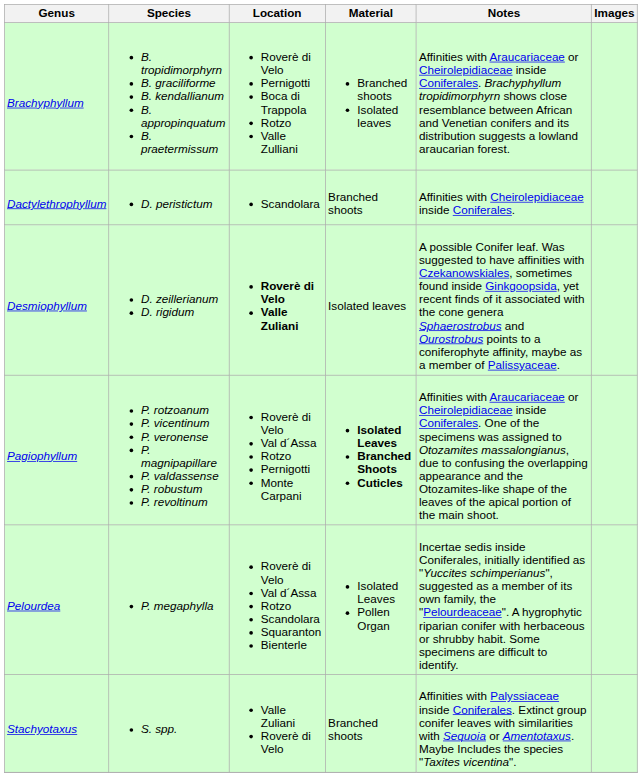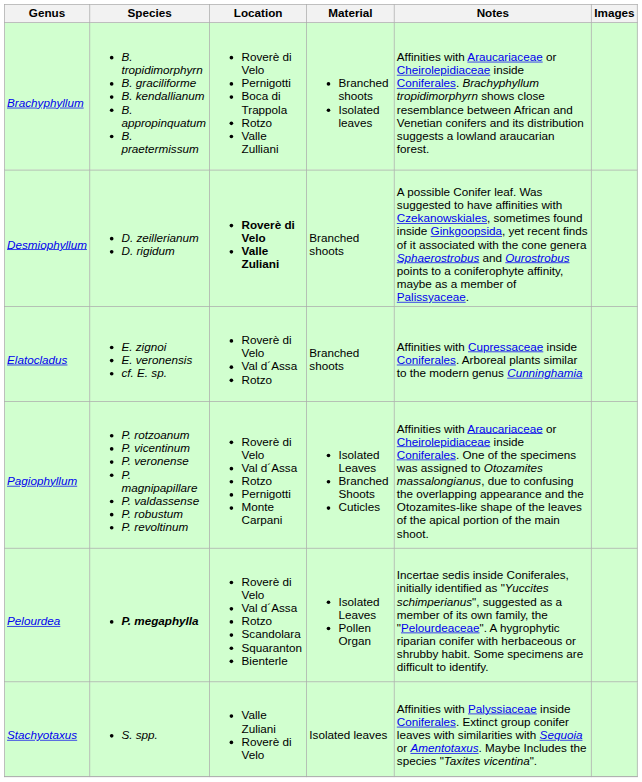- row: Dactylethrophyllum | D. peristictum | Scandolara | Branched shoots | Affinities with Cheirolepidiaceae inside Coniferales.
Desmiophyllum | Material: Isolated leaves -> Branched shoots
+ row: Elatocladus | E. zignoi E. veronensis cf. E. sp. | Roverè di Velo Val d´Assa Rotzo | Branched shoots | Affinities with Cupressaceae inside Coniferales. Arboreal plants similar to the modern genus Cunninghamia
Pagiophyllum | Material: bold -> normal
Pelourdea | Species: normal -> bold
Stachyotaxus | Material: Branched shoots -> Isolated leaves
